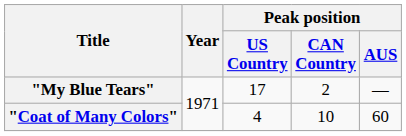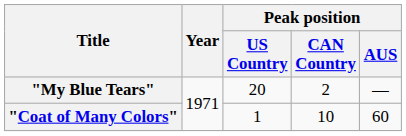"My Blue Tears" | Peak position / US Country: 17 -> 20
"Coat of Many Colors" | Peak position / US Country: 4 -> 1
